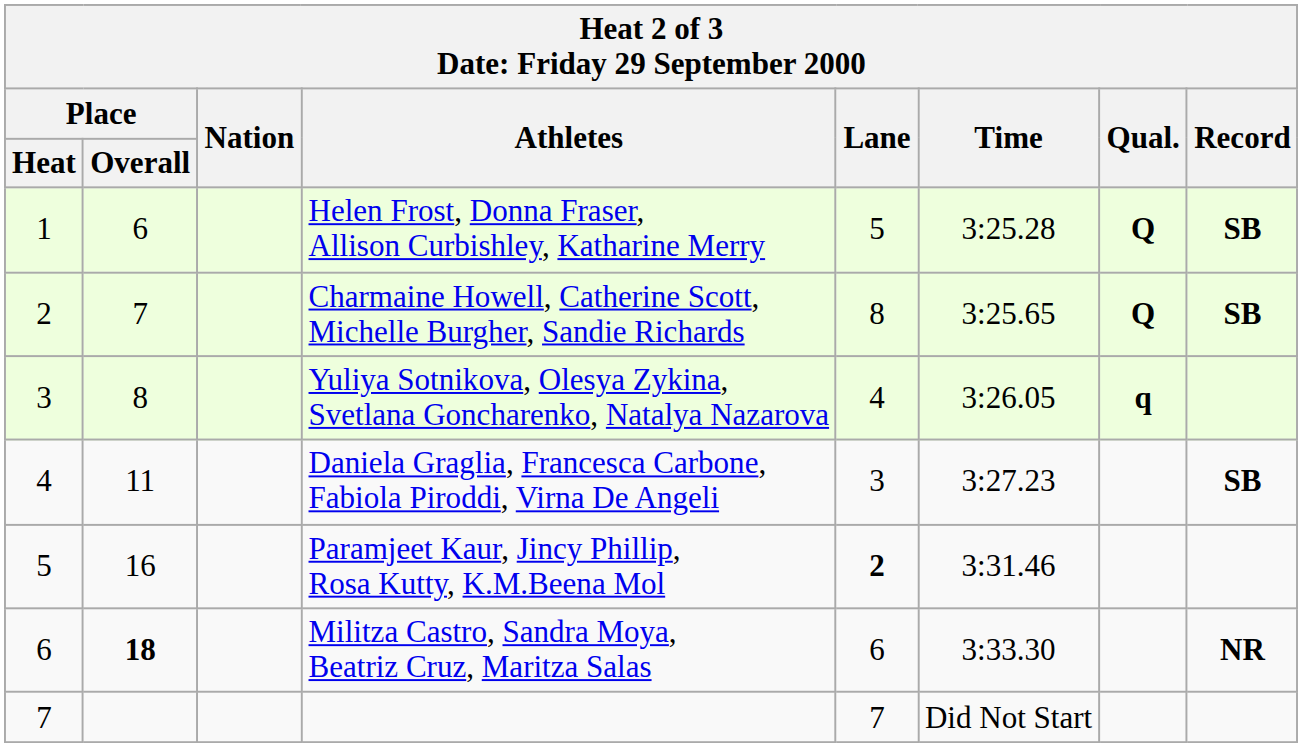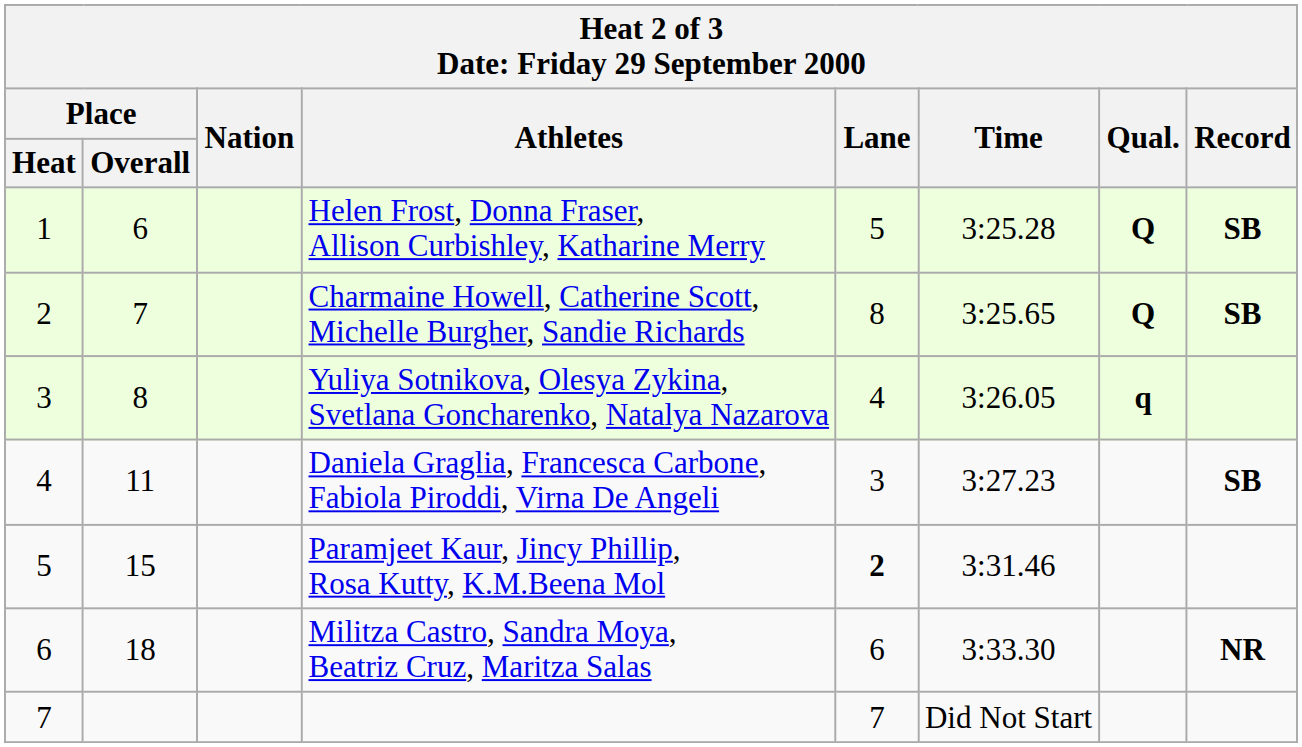Paramjeet Kaur, Jincy Phillip, Rosa Kutty, K.M.Beena Mol | Place / Overall: 16 -> 15
Militza Castro, Sandra Moya, Beatriz Cruz, Maritza Salas | Place / Overall: bold -> normal
